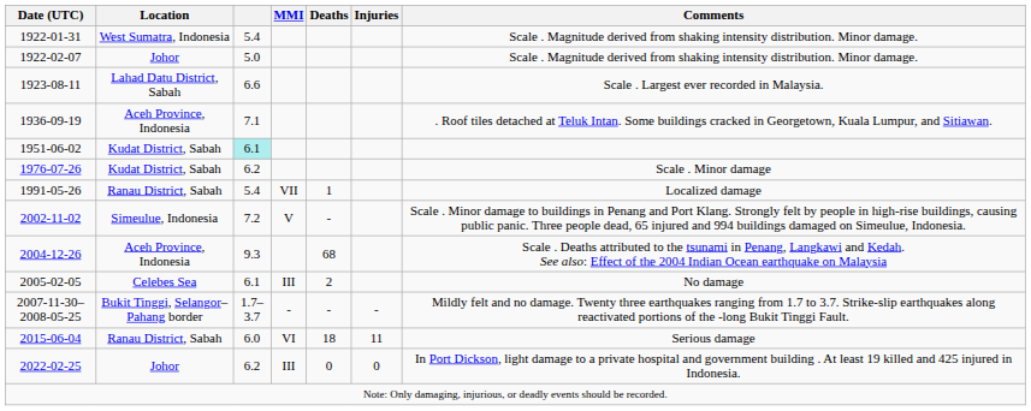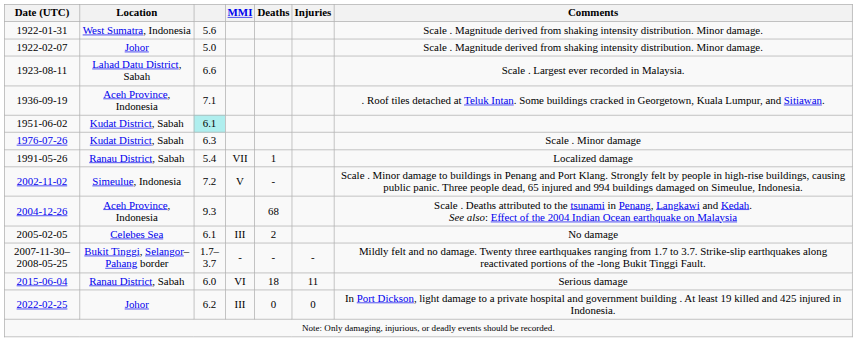1922-01-31 | column 3: 5.4 -> 5.6
1976-07-26 | column 3: 6.2 -> 6.3
